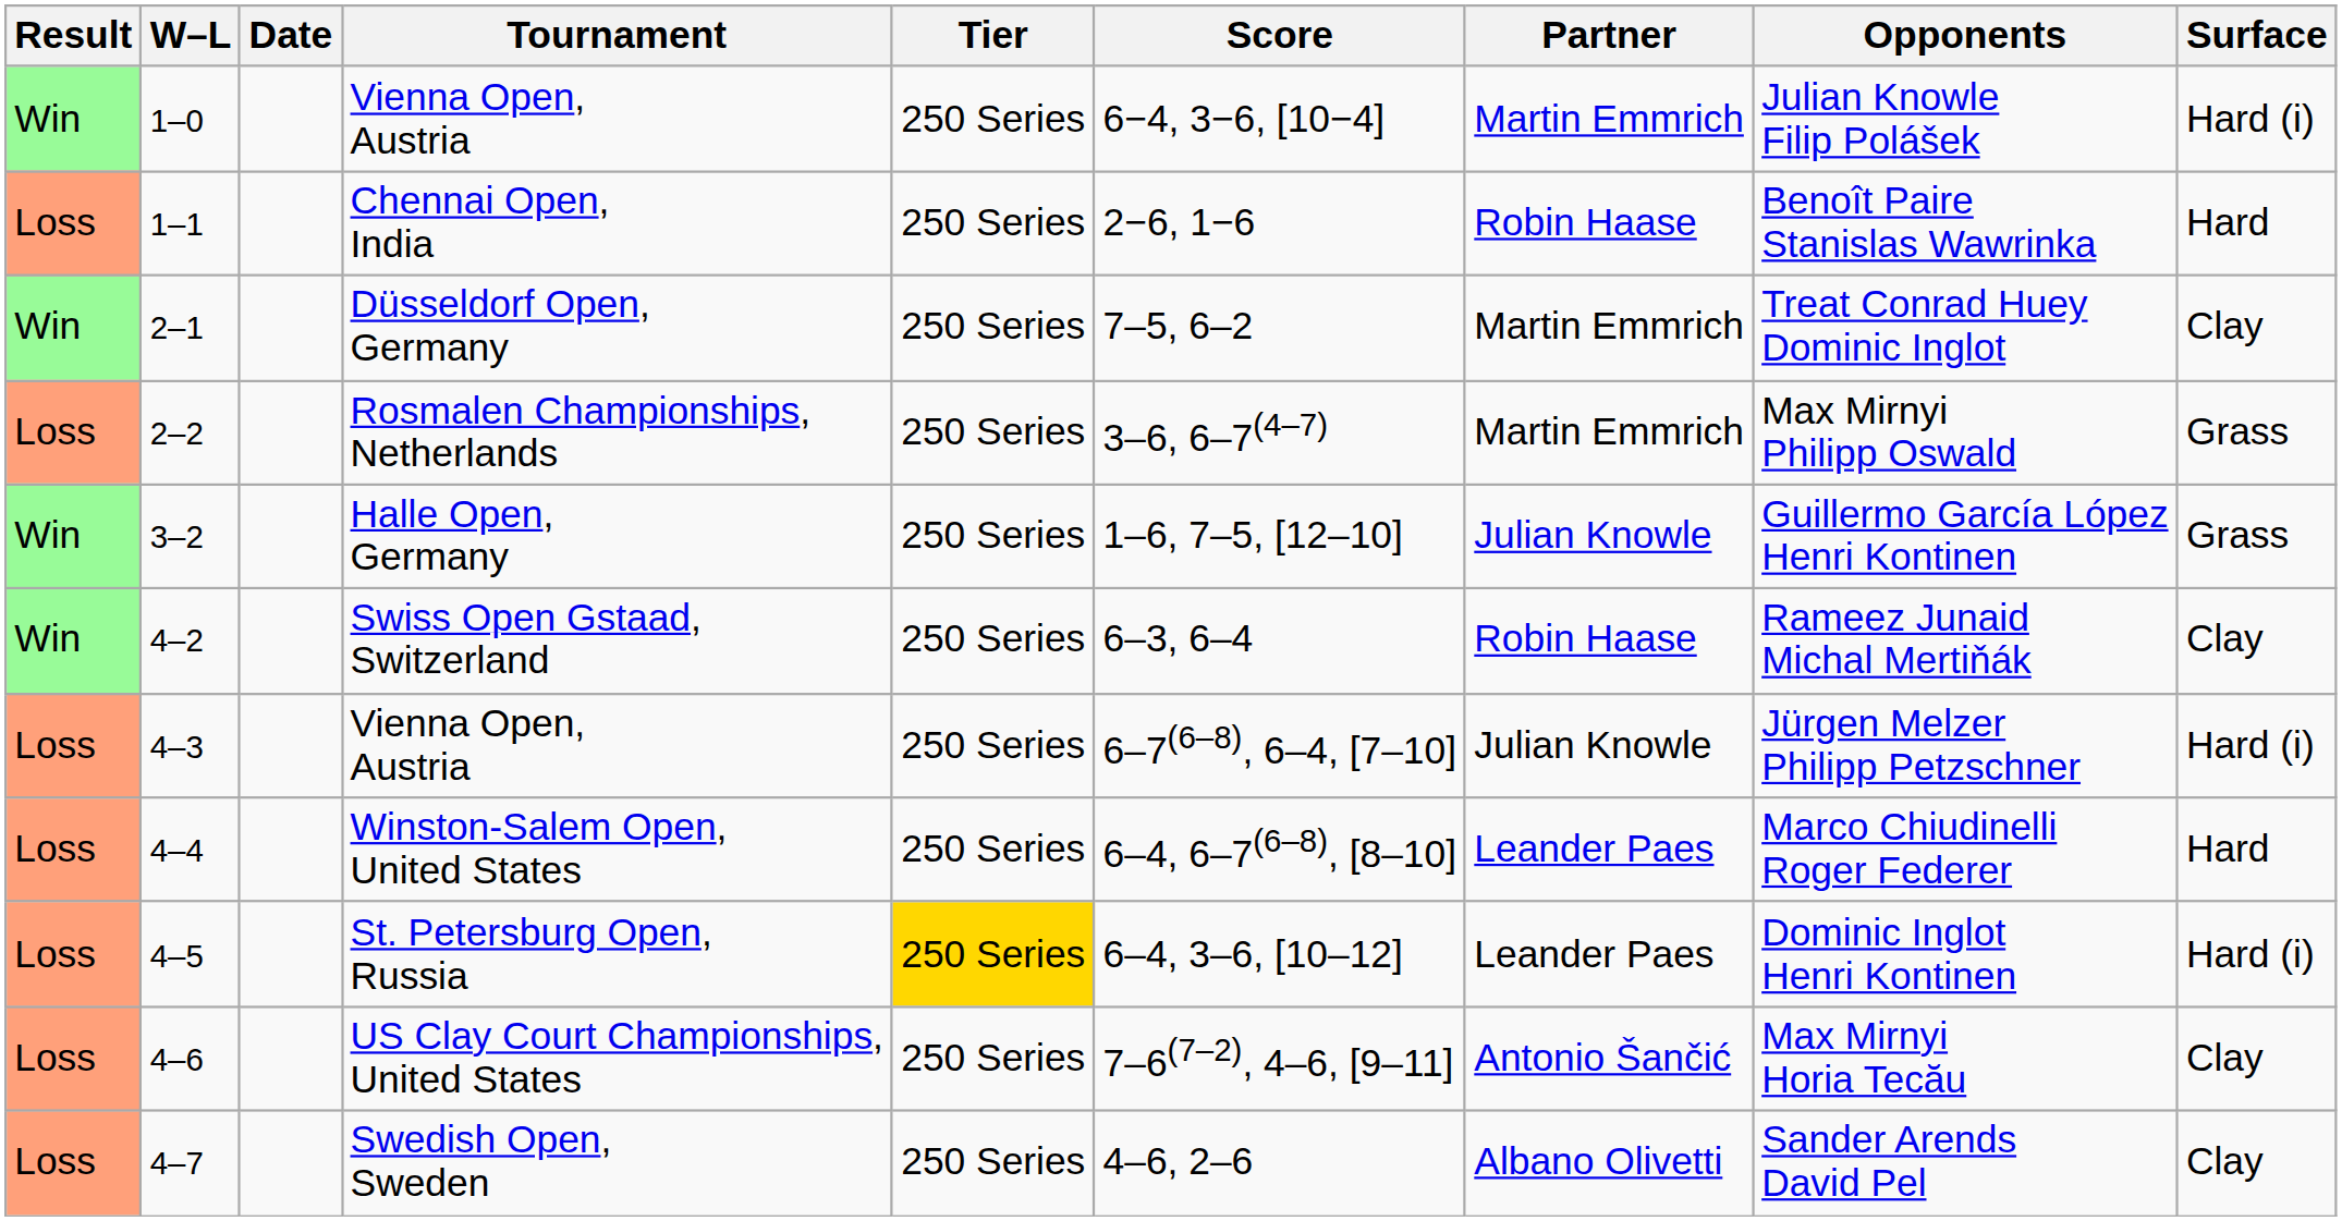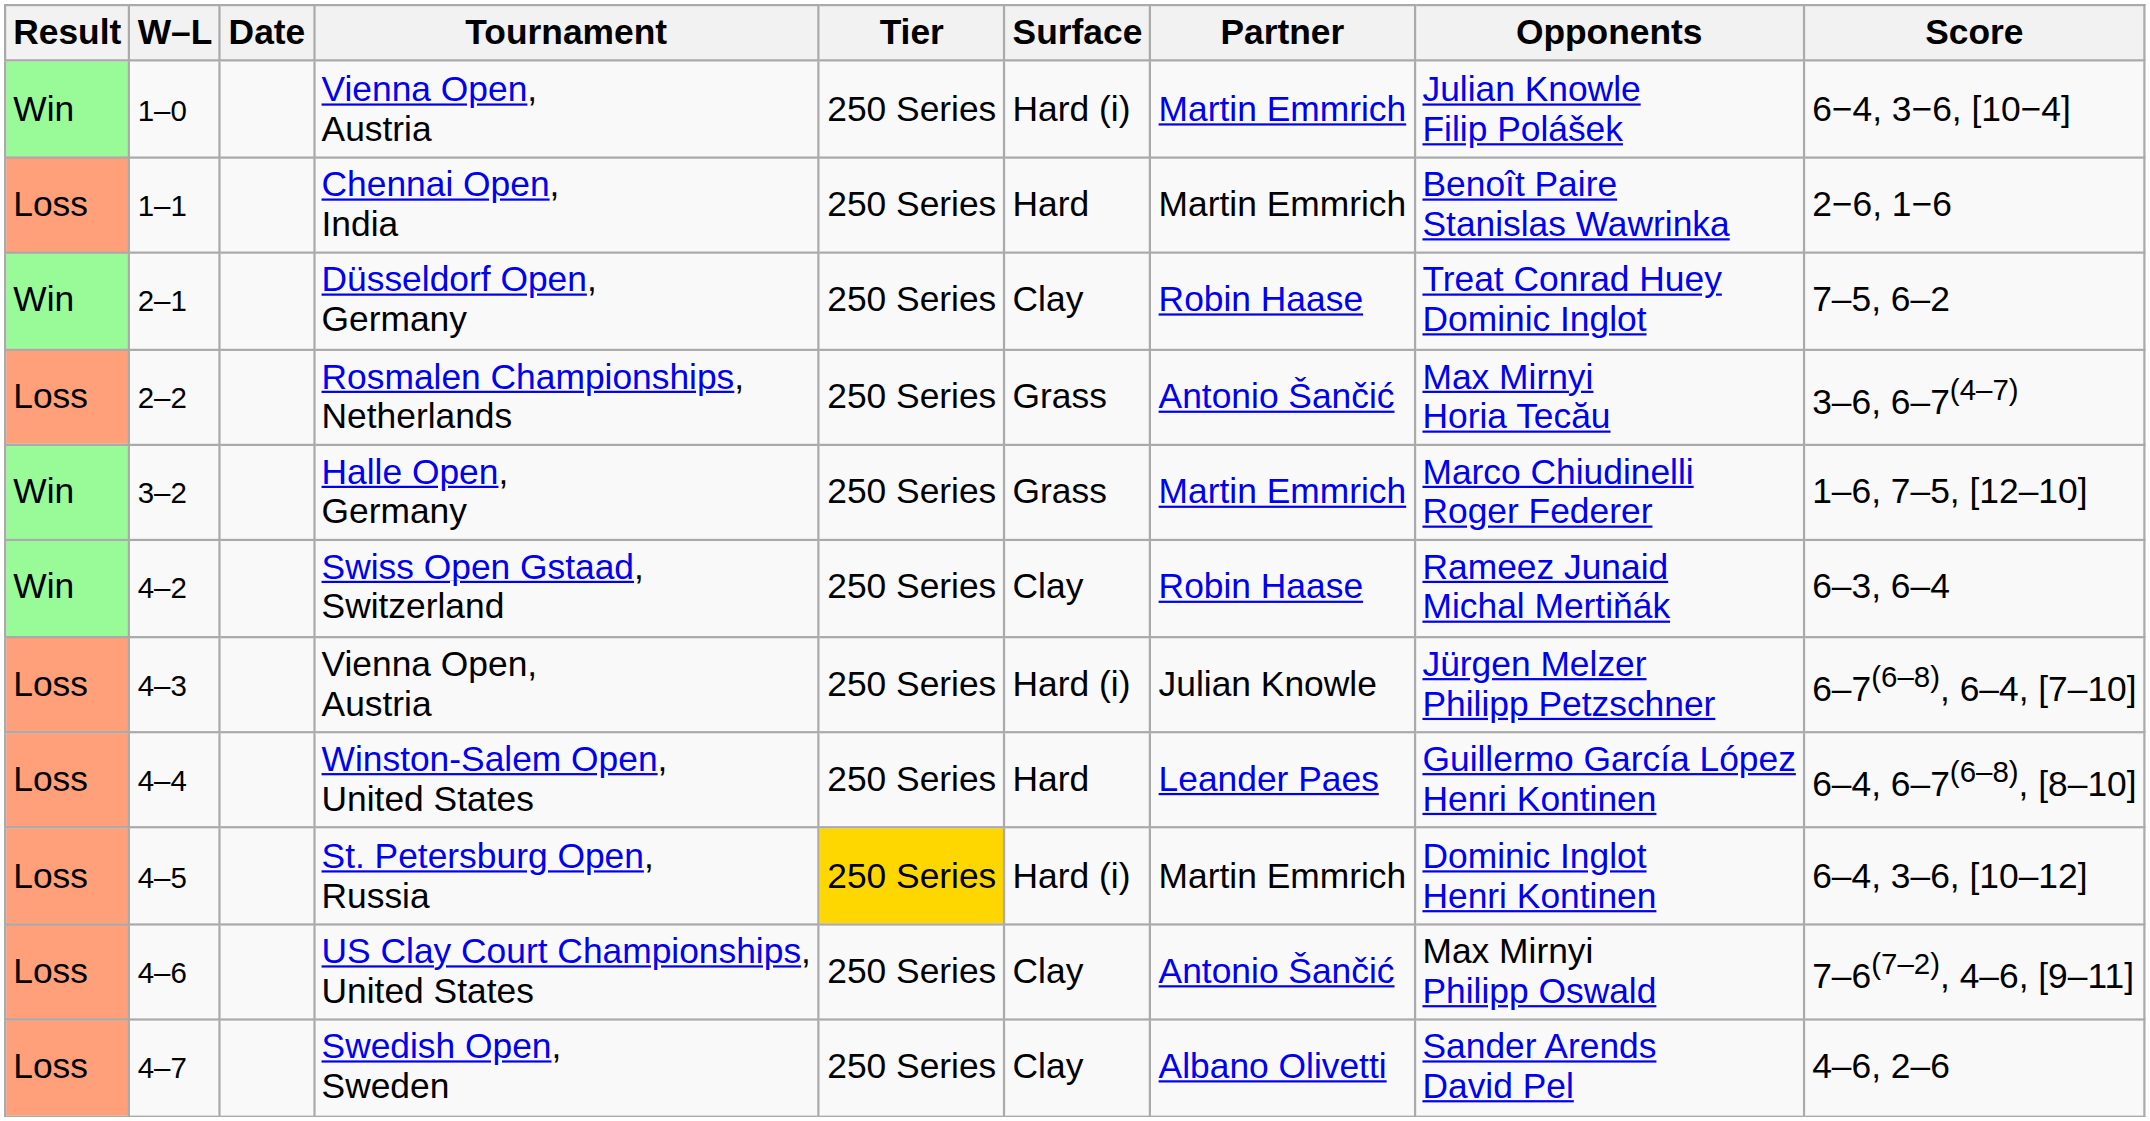columns swapped: Surface <-> Score
Chennai Open, India | Partner: Robin Haase -> Martin Emmrich
Düsseldorf Open, Germany | Partner: Martin Emmrich -> Robin Haase
Rosmalen Championships, Netherlands | Partner: Martin Emmrich -> Antonio Šančić
Rosmalen Championships, Netherlands | Opponents: Max Mirnyi Philipp Oswald -> Max Mirnyi Horia Tecău
Halle Open, Germany | Partner: Julian Knowle -> Martin Emmrich
Halle Open, Germany | Opponents: Guillermo García López Henri Kontinen -> Marco Chiudinelli Roger Federer
Winston-Salem Open, United States | Opponents: Marco Chiudinelli Roger Federer -> Guillermo García López Henri Kontinen
St. Petersburg Open, Russia | Partner: Leander Paes -> Martin Emmrich
US Clay Court Championships, United States | Opponents: Max Mirnyi Horia Tecău -> Max Mirnyi Philipp Oswald
